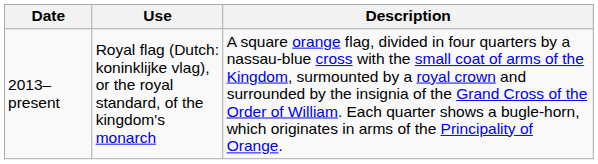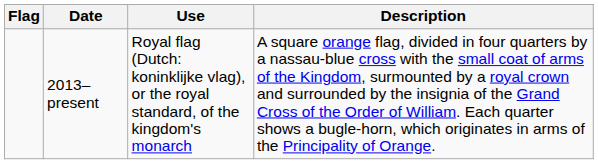+ column: Flag
